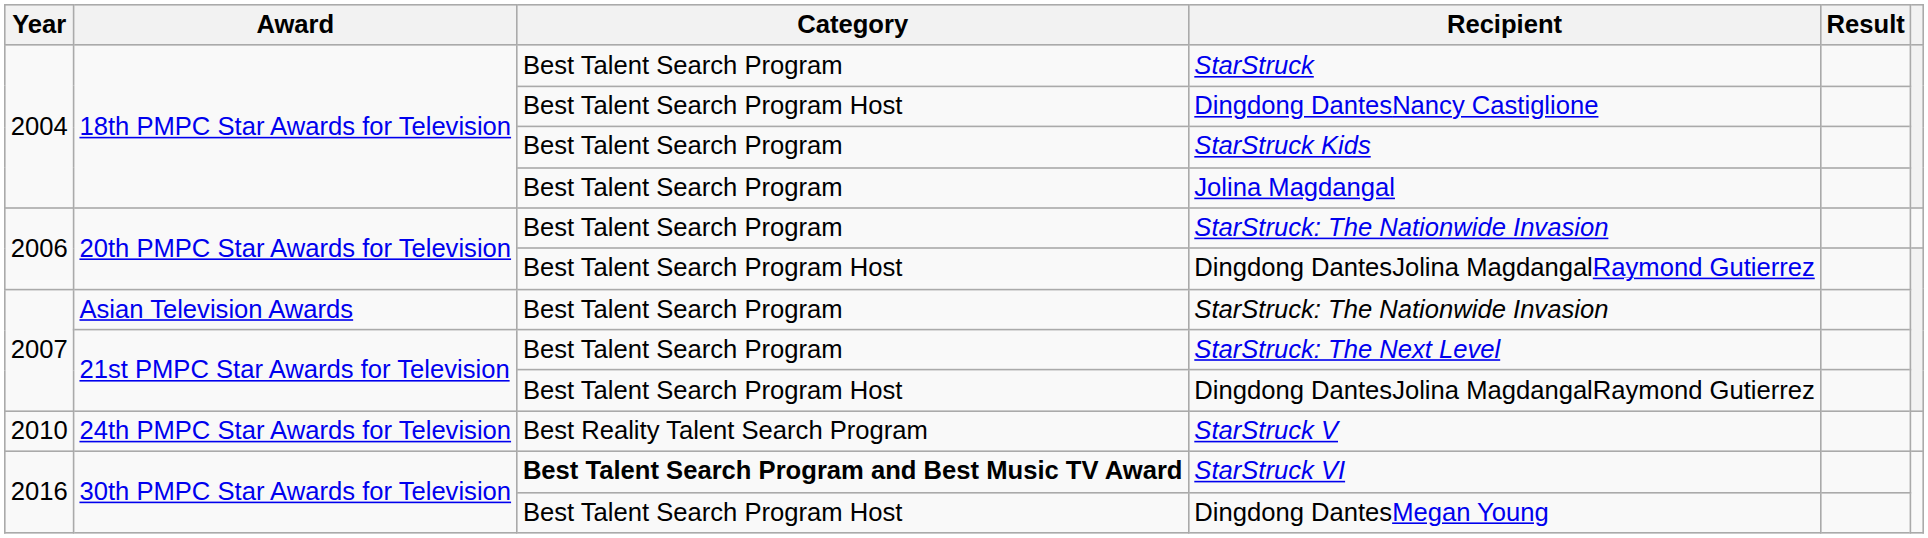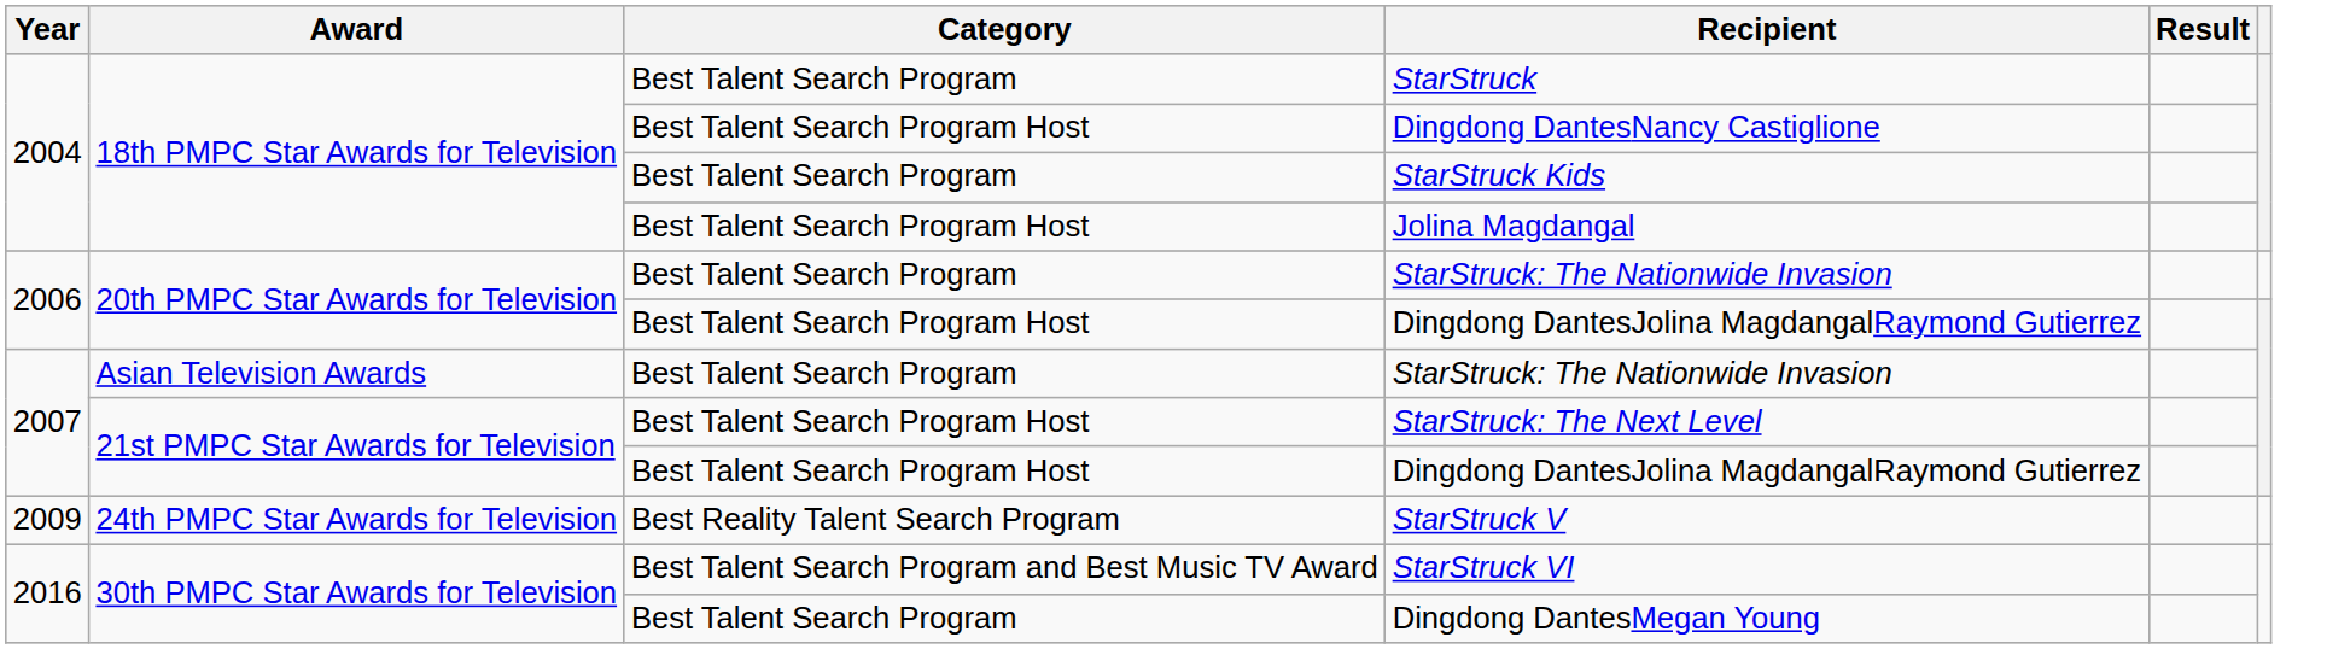Jolina Magdangal | Category: Best Talent Search Program -> Best Talent Search Program Host
StarStruck: The Next Level | Category: Best Talent Search Program -> Best Talent Search Program Host
StarStruck V | Year: 2010 -> 2009
StarStruck VI | Category: bold -> normal
Dingdong DantesMegan Young | Category: Best Talent Search Program Host -> Best Talent Search Program
